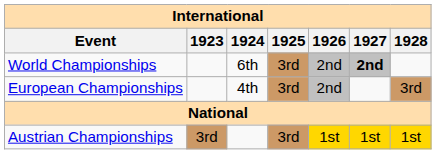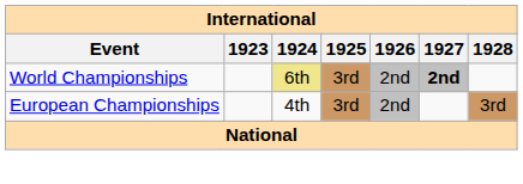World Championships | 1924: no background -> khaki background
- row: Austrian Championships | 3rd | 3rd | 1st | 1st | 1st
